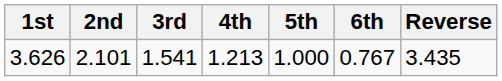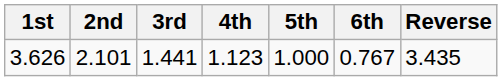3.626 | 3rd: 1.541 -> 1.441
3.626 | 4th: 1.213 -> 1.123
